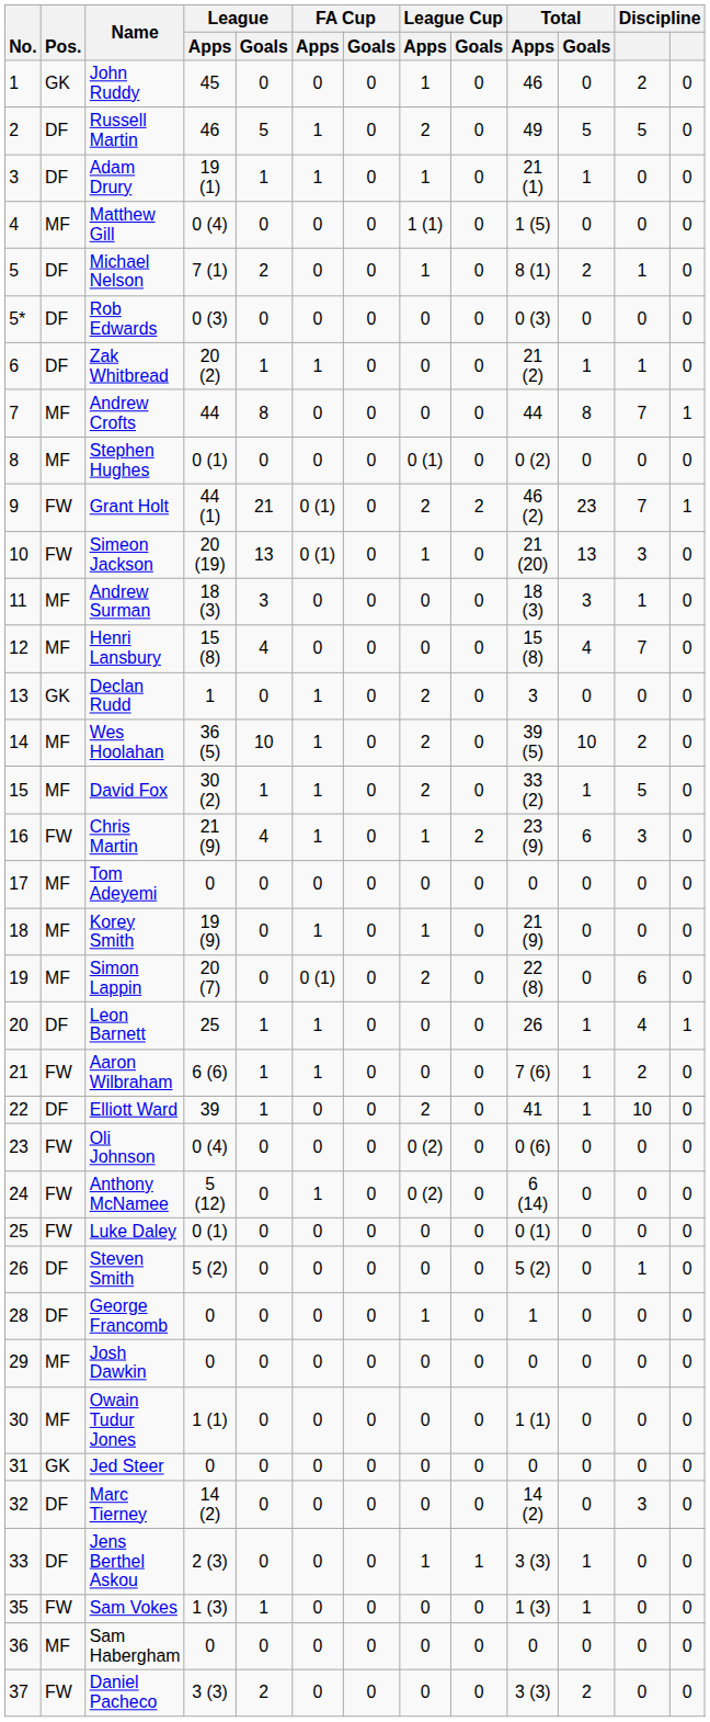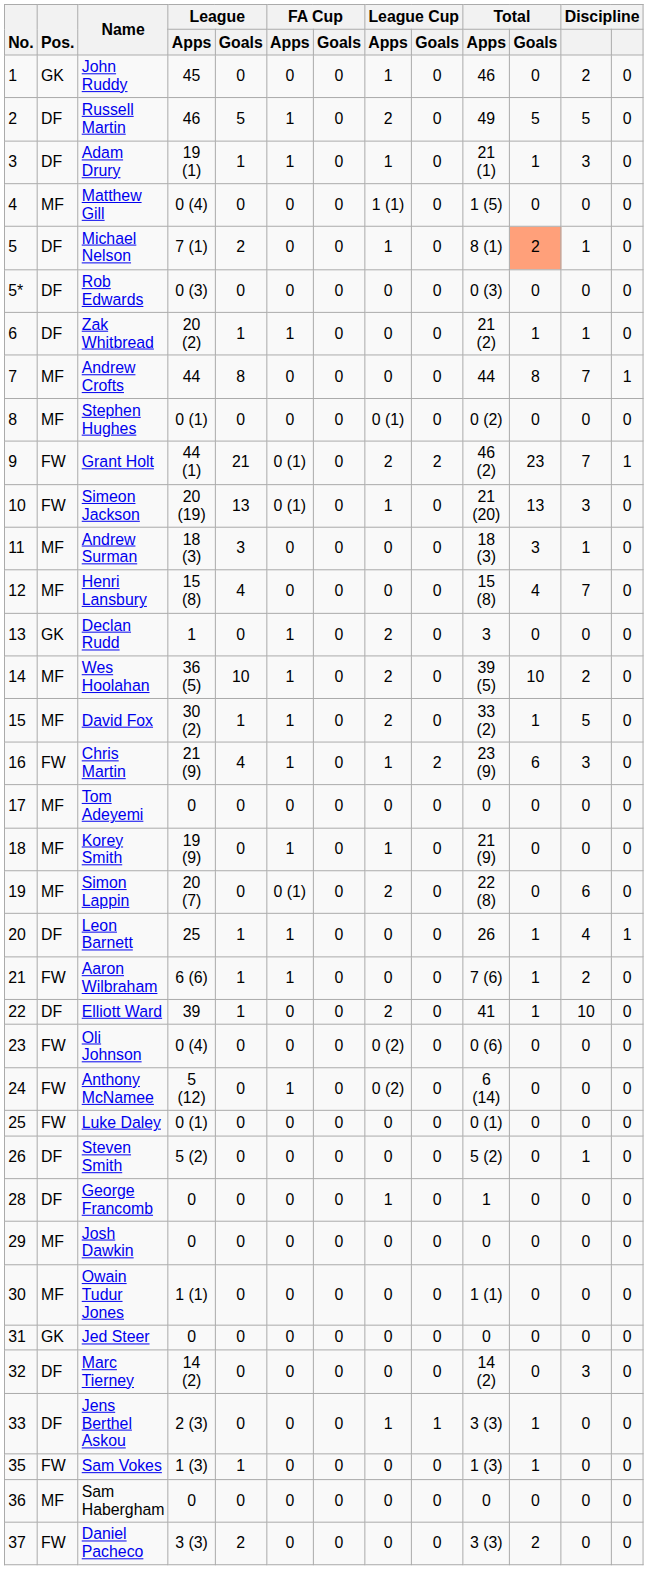Adam Drury | column 12: 0 -> 3
Michael Nelson | Total / Goals: no background -> lightsalmon background
